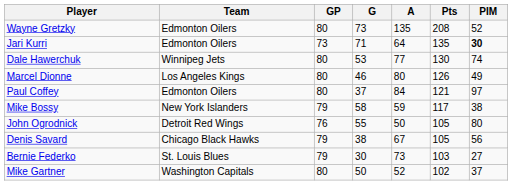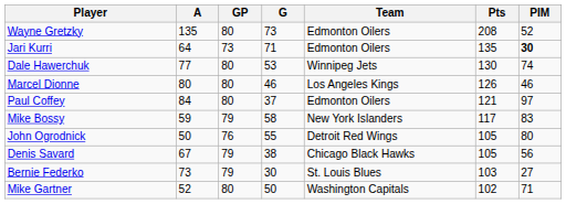columns swapped: Team <-> A
Marcel Dionne | PIM: 49 -> 46
Mike Bossy | PIM: 38 -> 83
Mike Gartner | PIM: 37 -> 71
